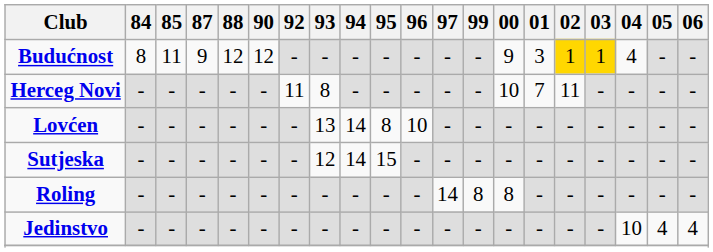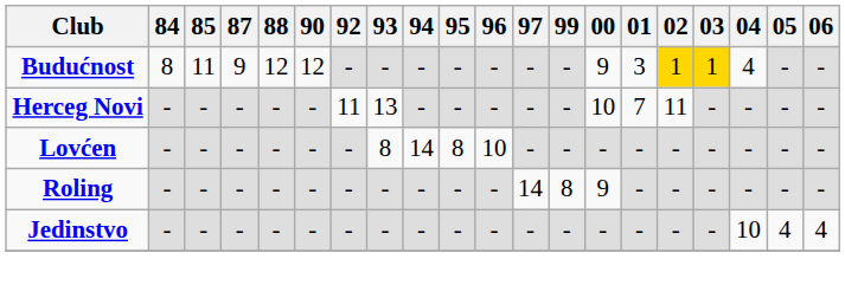Herceg Novi | 93: 8 -> 13
Lovćen | 93: 13 -> 8
- row: Sutjeska | - | - | - | - | - | - | 12 | 14 | 15 | - | - | - | - | - | - | - | - | - | -
Roling | 00: 8 -> 9
